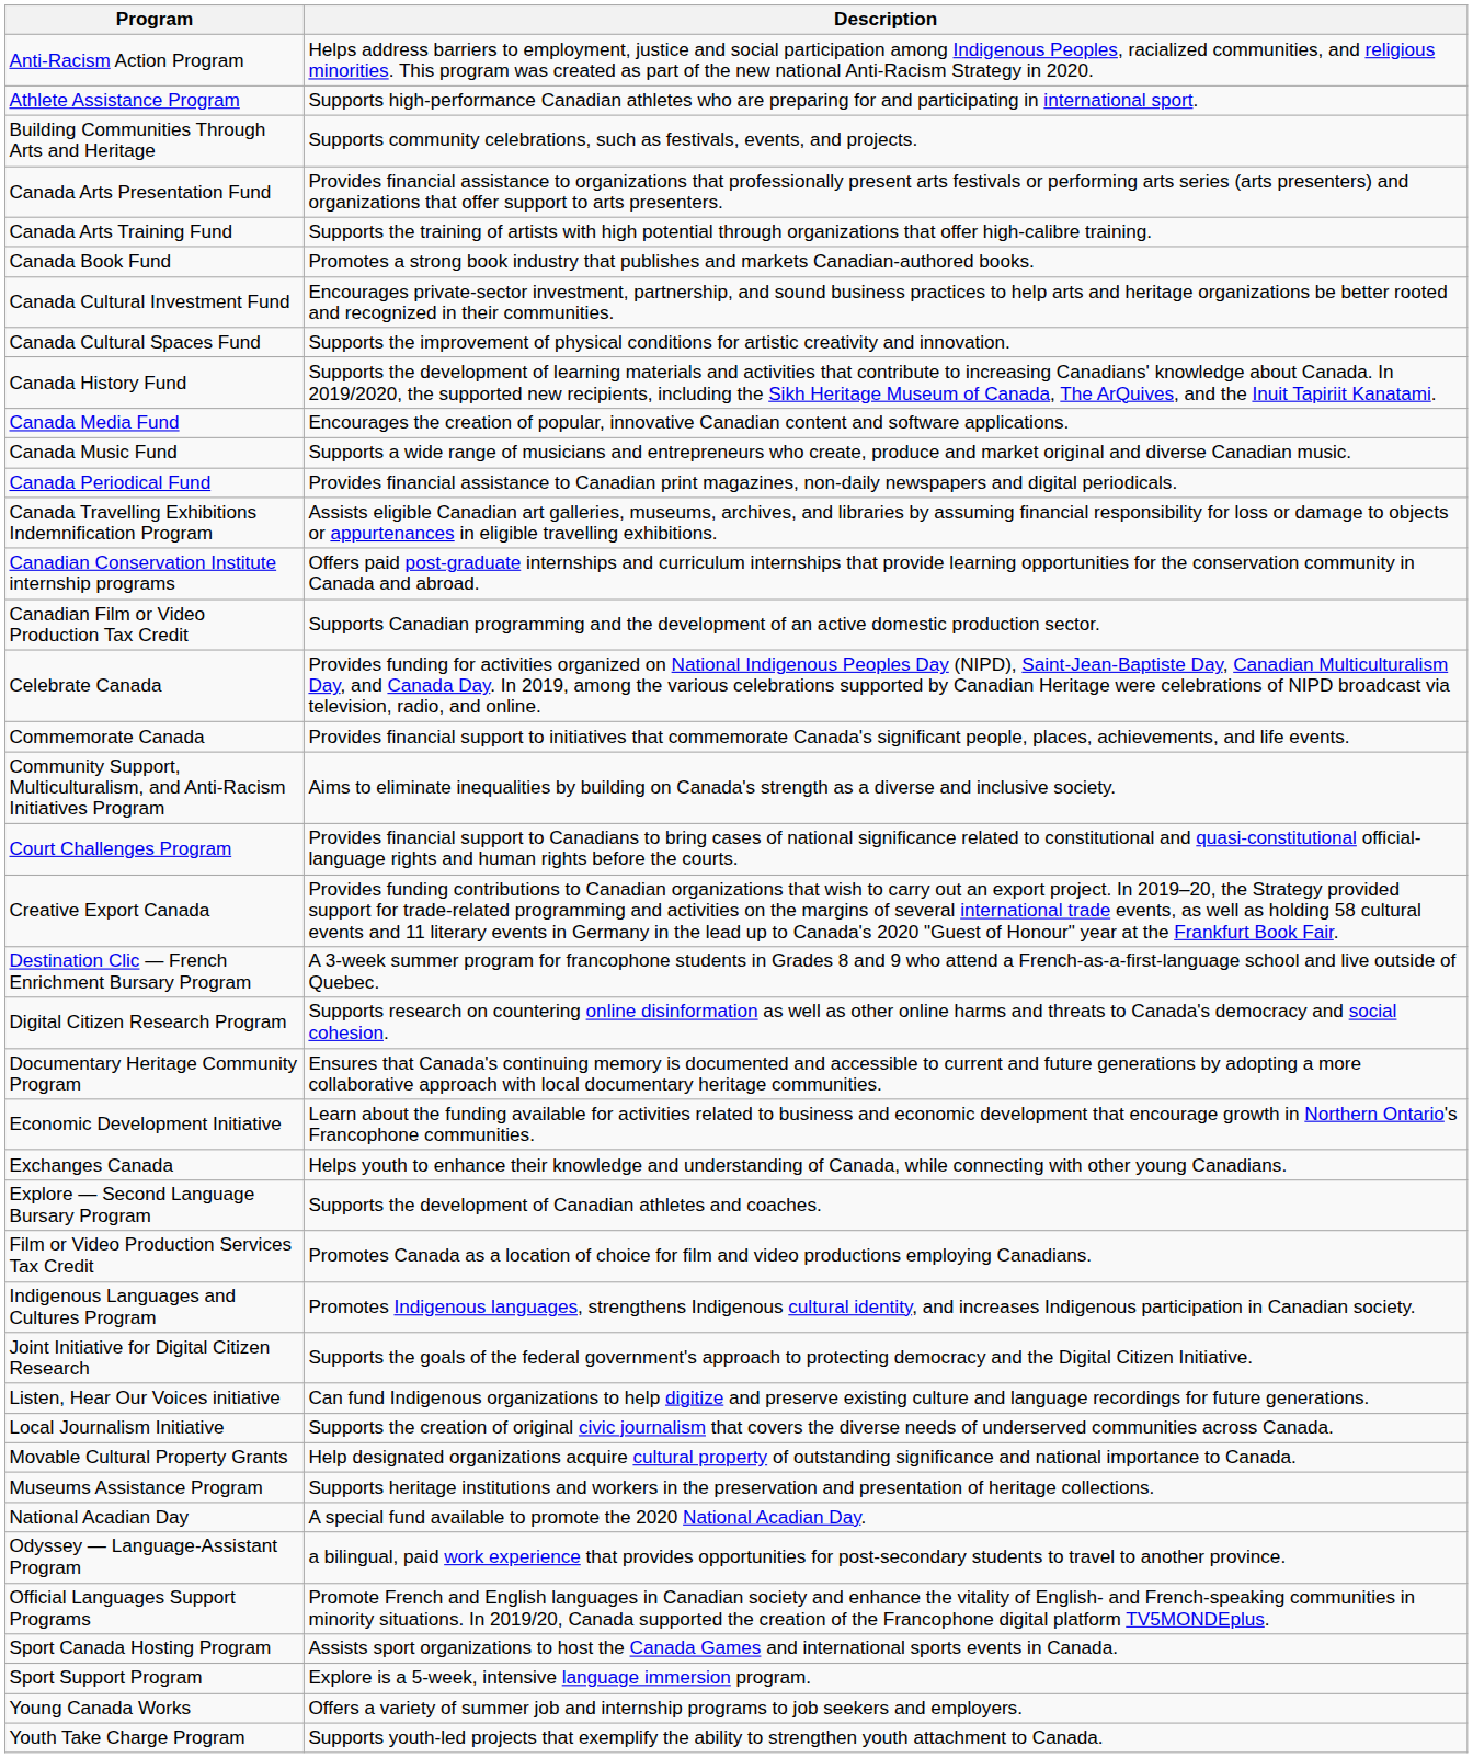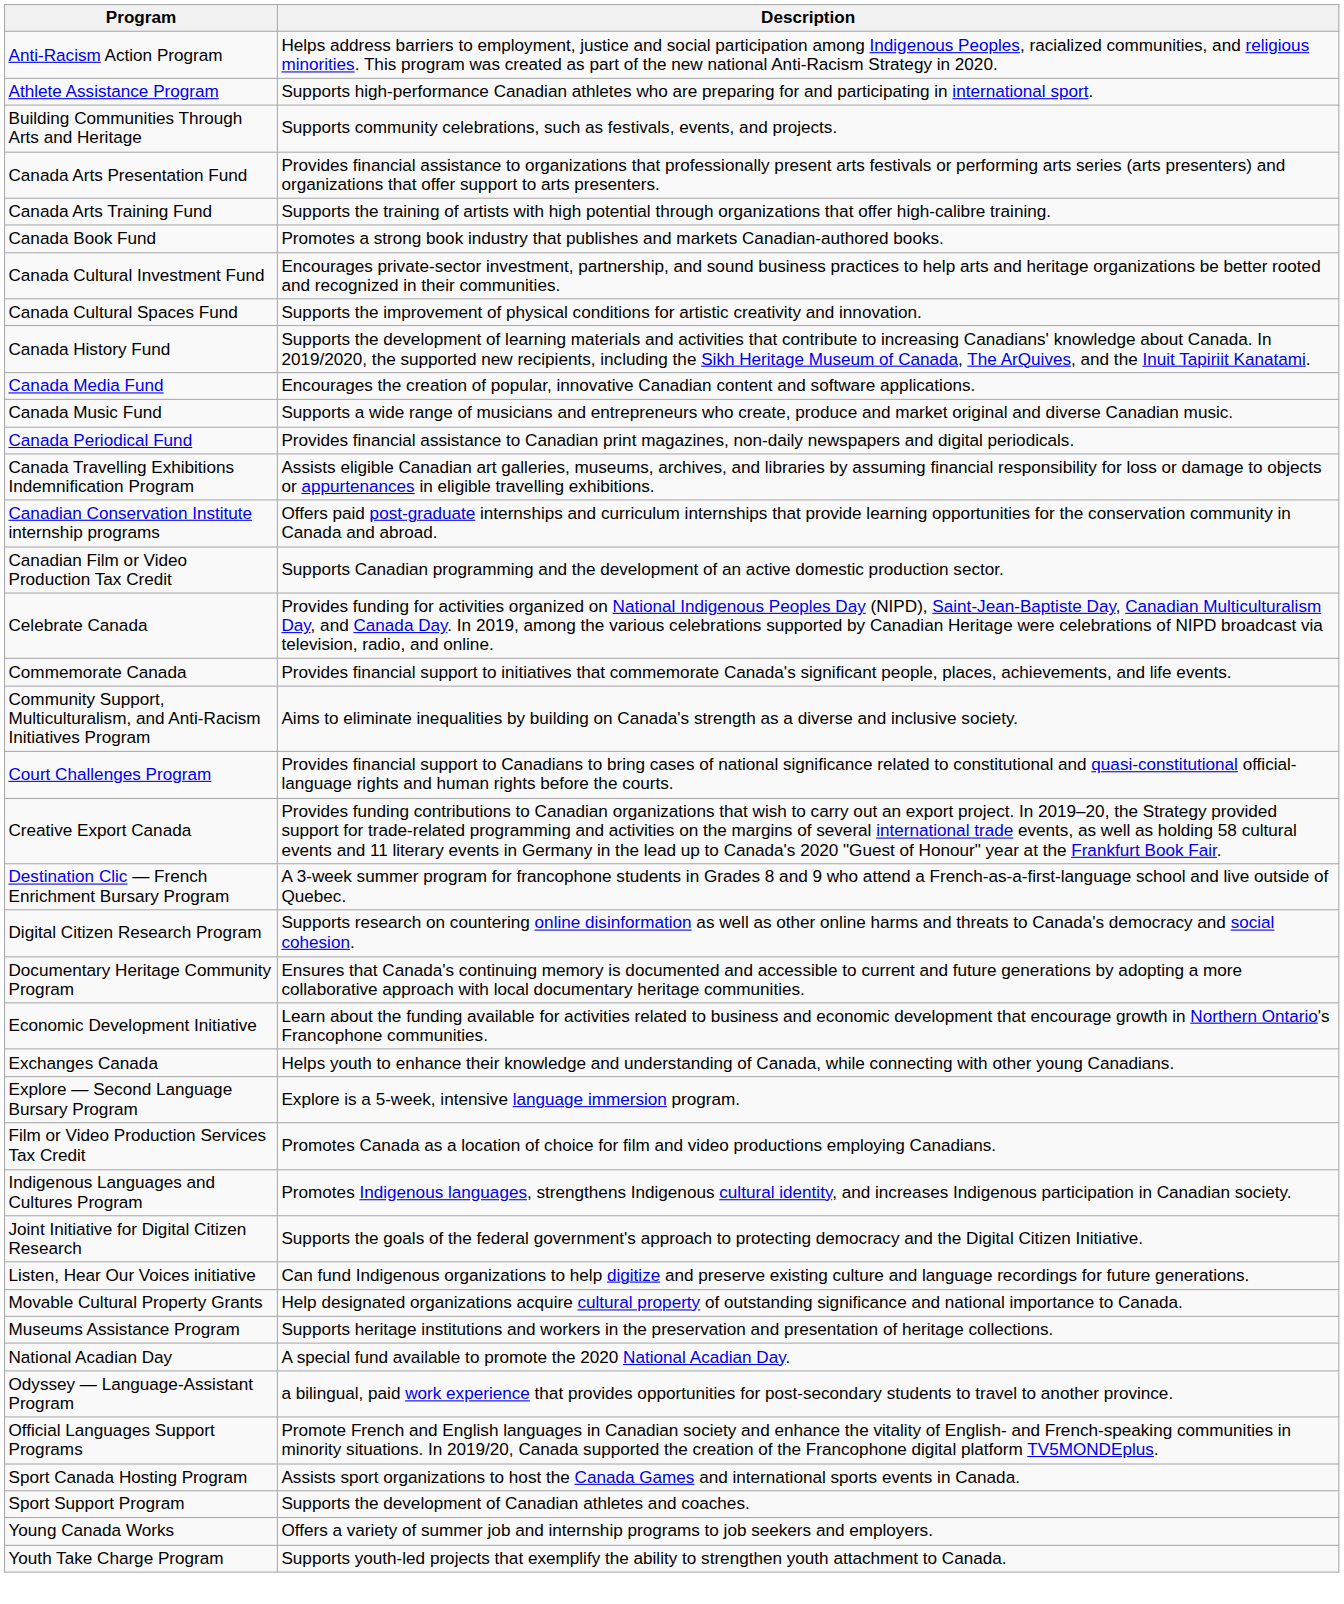Explore — Second Language Bursary Program | Description: Supports the development of Canadian athletes and coaches. -> Explore is a 5-week, intensive language immersion program.
- row: Local Journalism Initiative | Supports the creation of original civic journalism that covers the diverse needs of underserved communities across Canada.
Sport Support Program | Description: Explore is a 5-week, intensive language immersion program. -> Supports the development of Canadian athletes and coaches.
